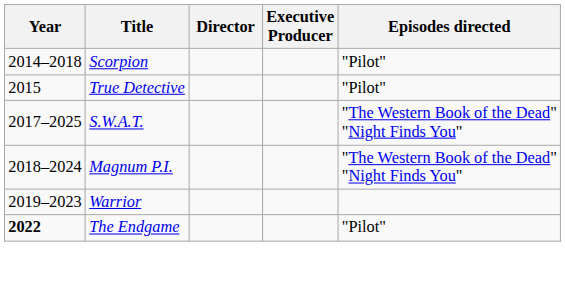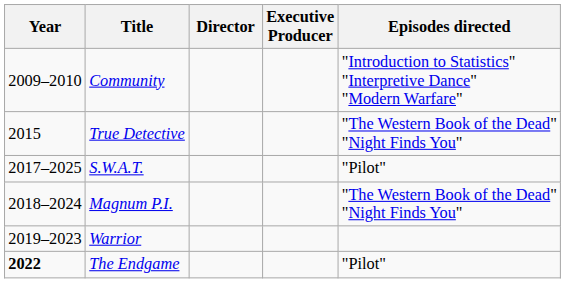+ row: 2009–2010 | Community | "Introduction to Statistics" "Interpretive Dance" "Modern Warfare"
- row: 2014–2018 | Scorpion | "Pilot"
True Detective | Episodes directed: "Pilot" -> "The Western Book of the Dead" "Night Finds You"
S.W.A.T. | Episodes directed: "The Western Book of the Dead" "Night Finds You" -> "Pilot"
